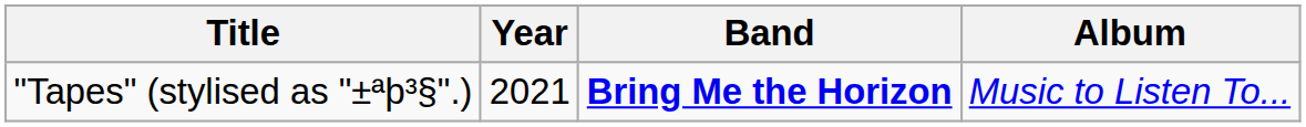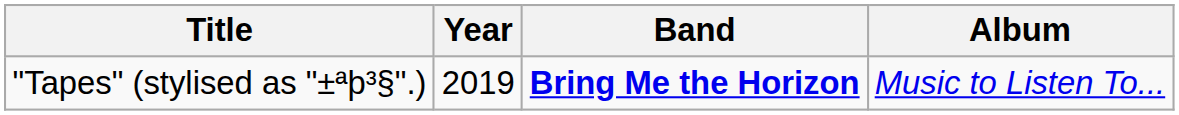"Tapes" (stylised as "±ªþ³§".) | Year: 2021 -> 2019
